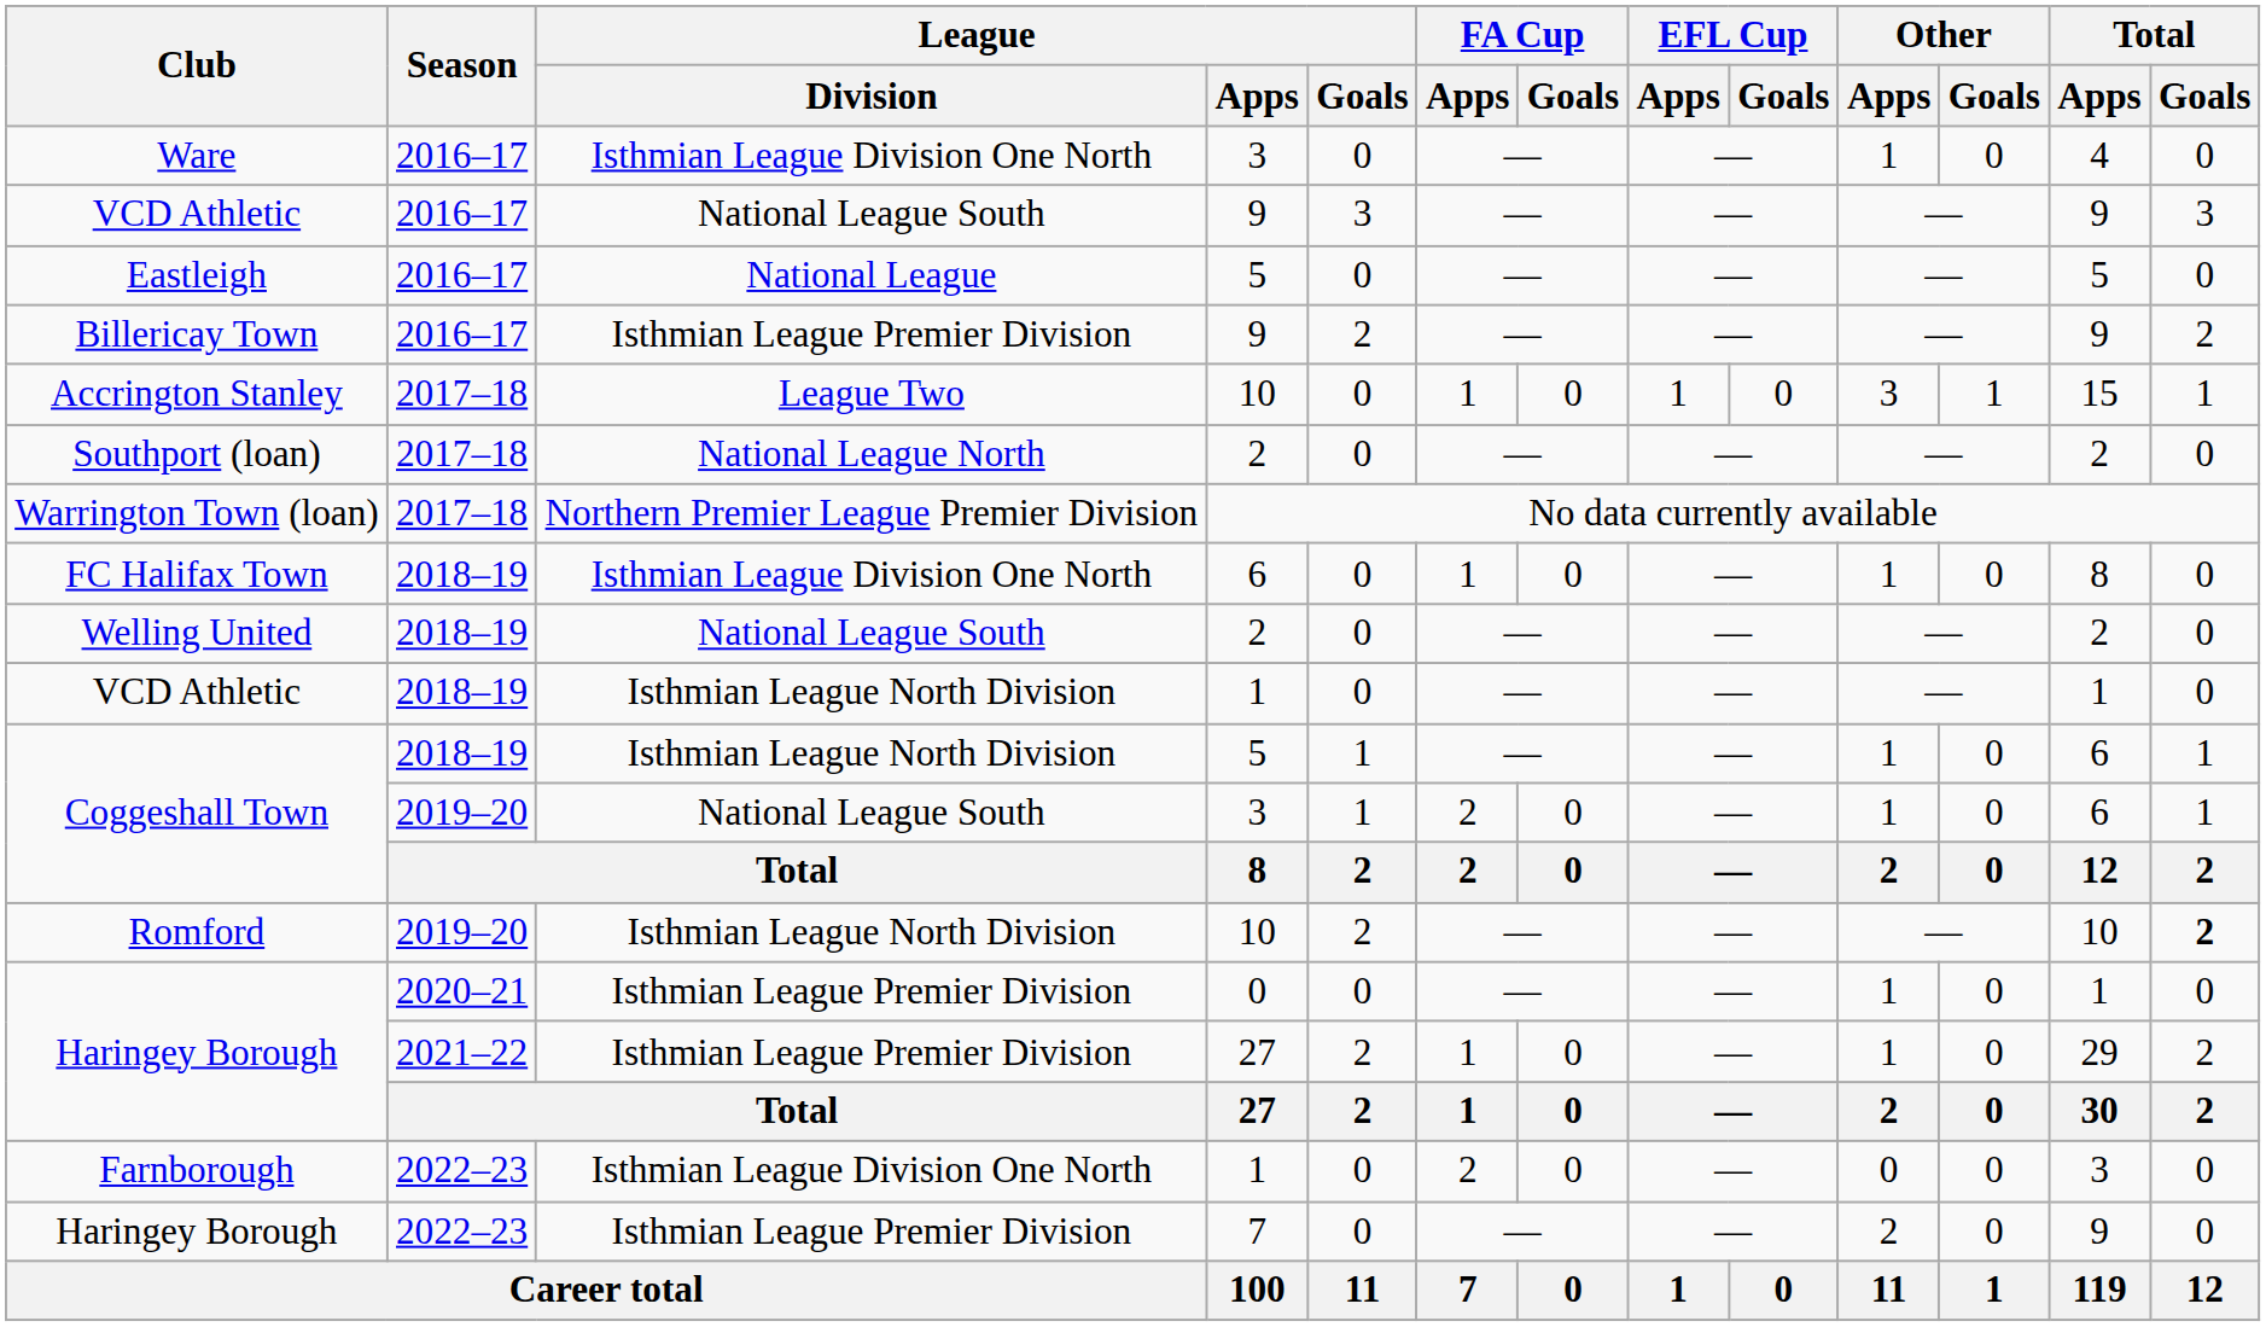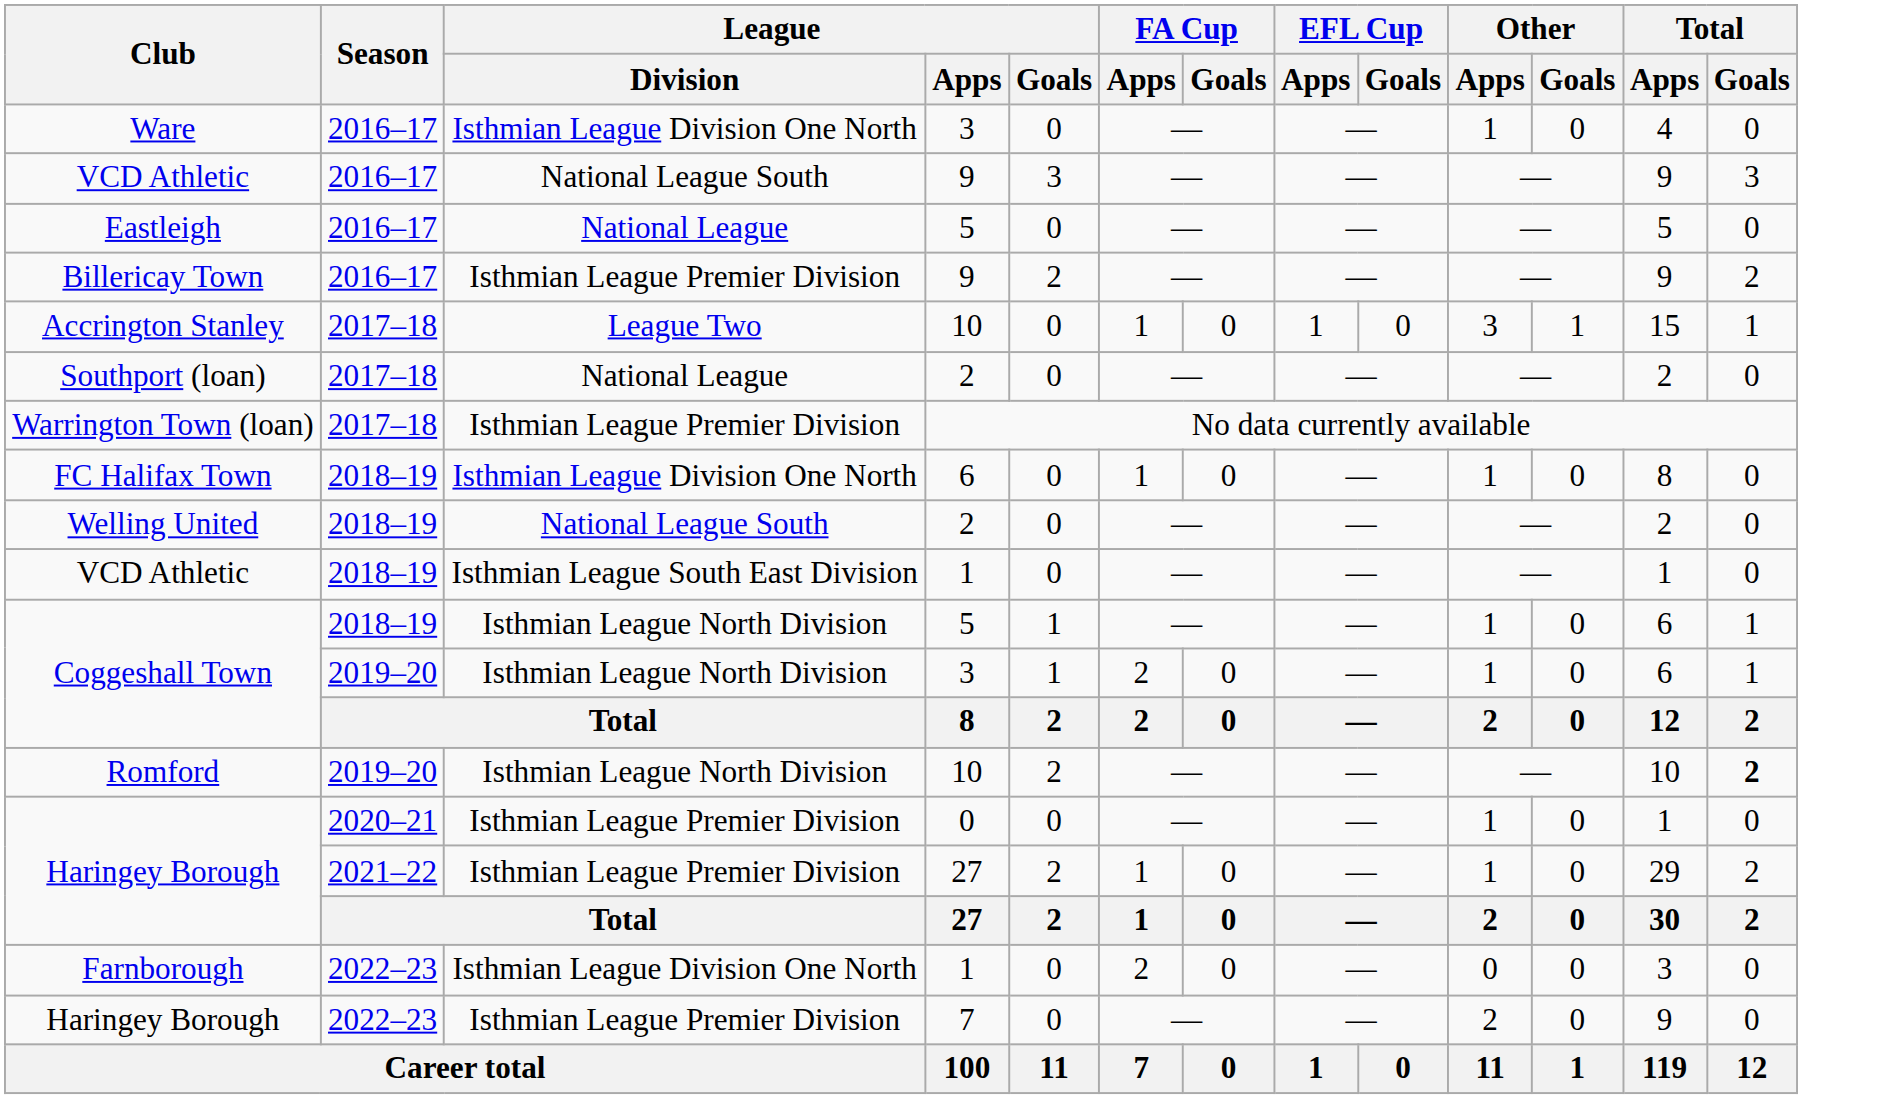Southport (loan) | League / Division: National League North -> National League
Warrington Town (loan) | League / Division: Northern Premier League Premier Division -> Isthmian League Premier Division
VCD Athletic / 1 | League / Division: Isthmian League North Division -> Isthmian League South East Division
Coggeshall Town / 3 | League / Division: National League South -> Isthmian League North Division
